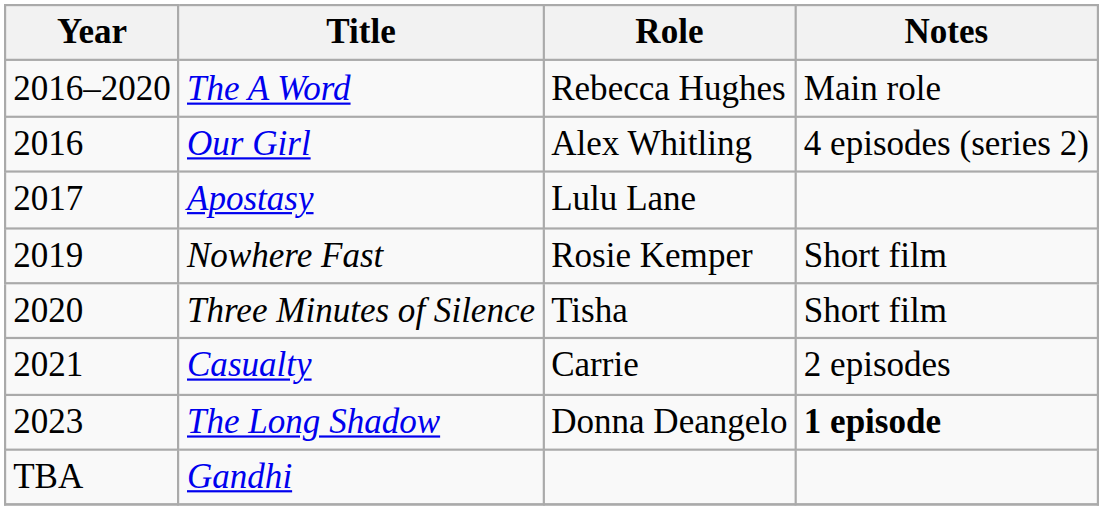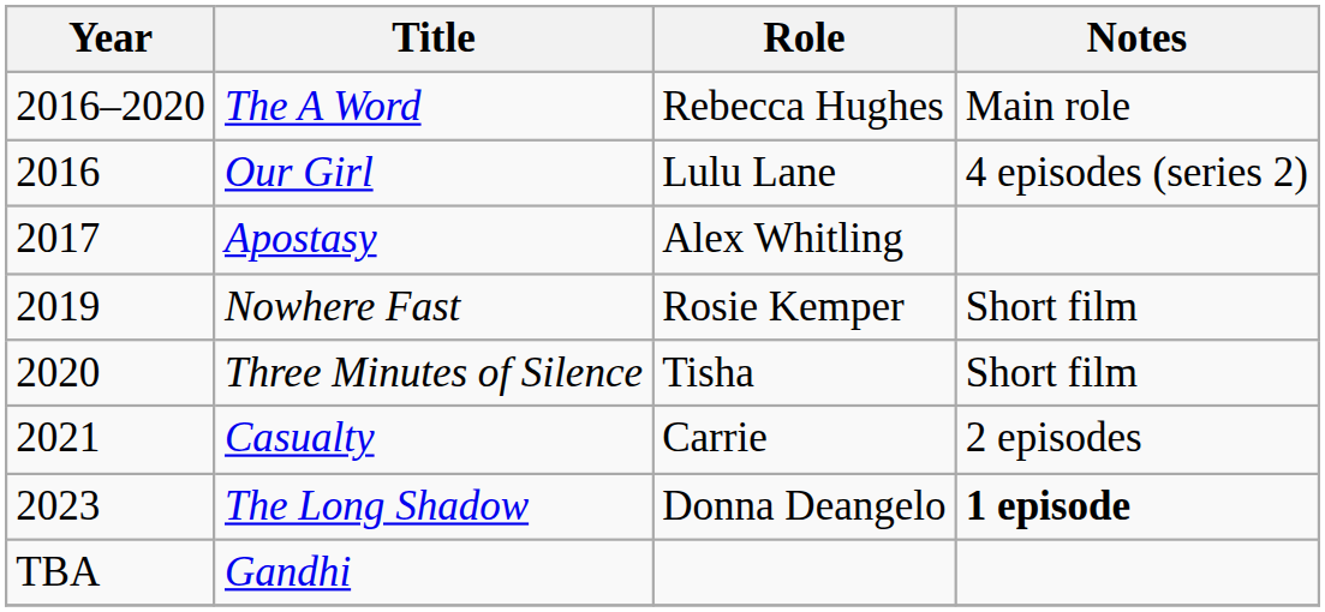Our Girl | Role: Alex Whitling -> Lulu Lane
Apostasy | Role: Lulu Lane -> Alex Whitling
